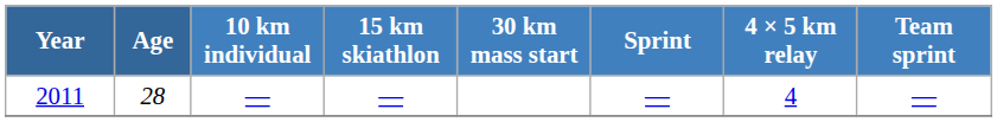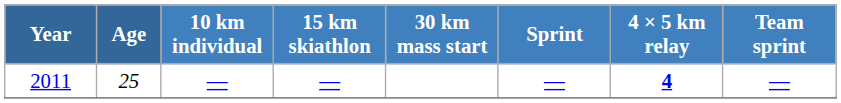2011 | Age: 28 -> 25
2011 | 4 × 5 km relay: normal -> bold
